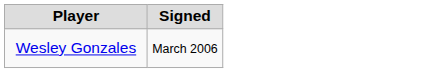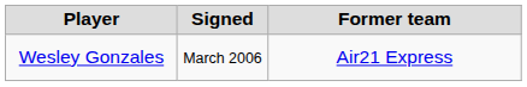+ column: Former team | Air21 Express
